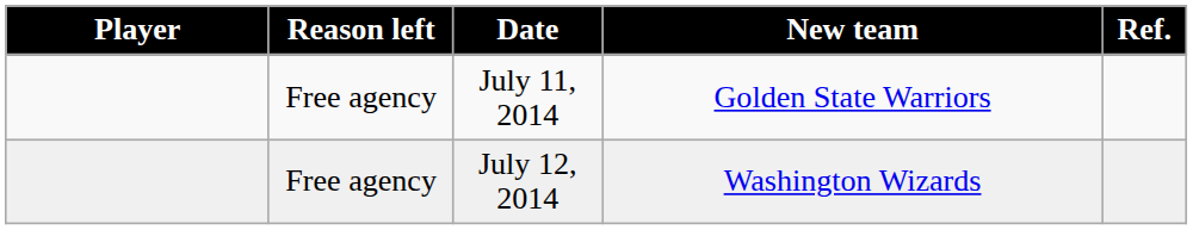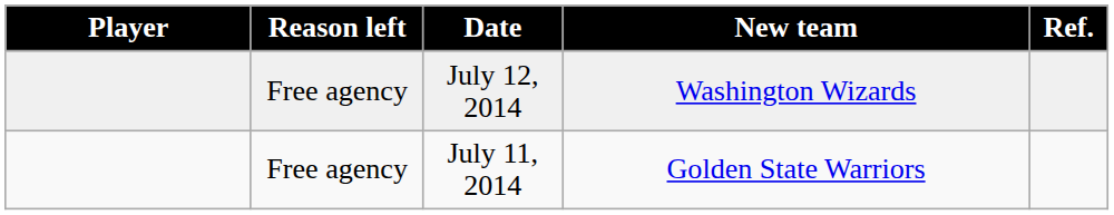rows swapped: July 11, 2014 <-> July 12, 2014
